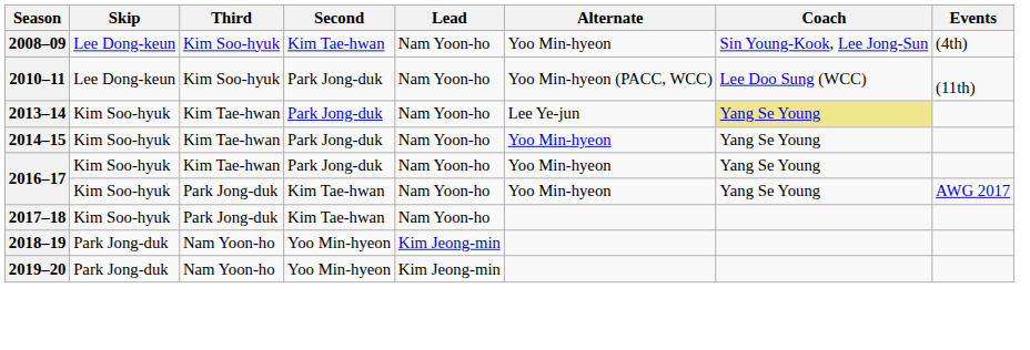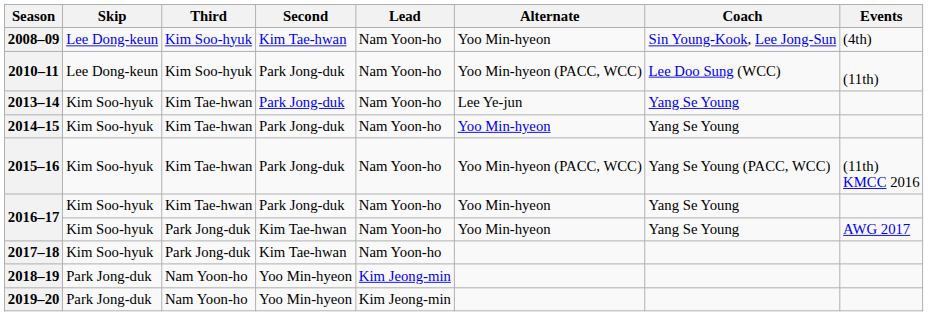2013–14 | Coach: khaki background -> no background
+ row: 2015–16 | Kim Soo-hyuk | Kim Tae-hwan | Park Jong-duk | Nam Yoon-ho | Yoo Min-hyeon (PACC, WCC) | Yang Se Young (PACC, WCC) | (11th) KMCC 2016
